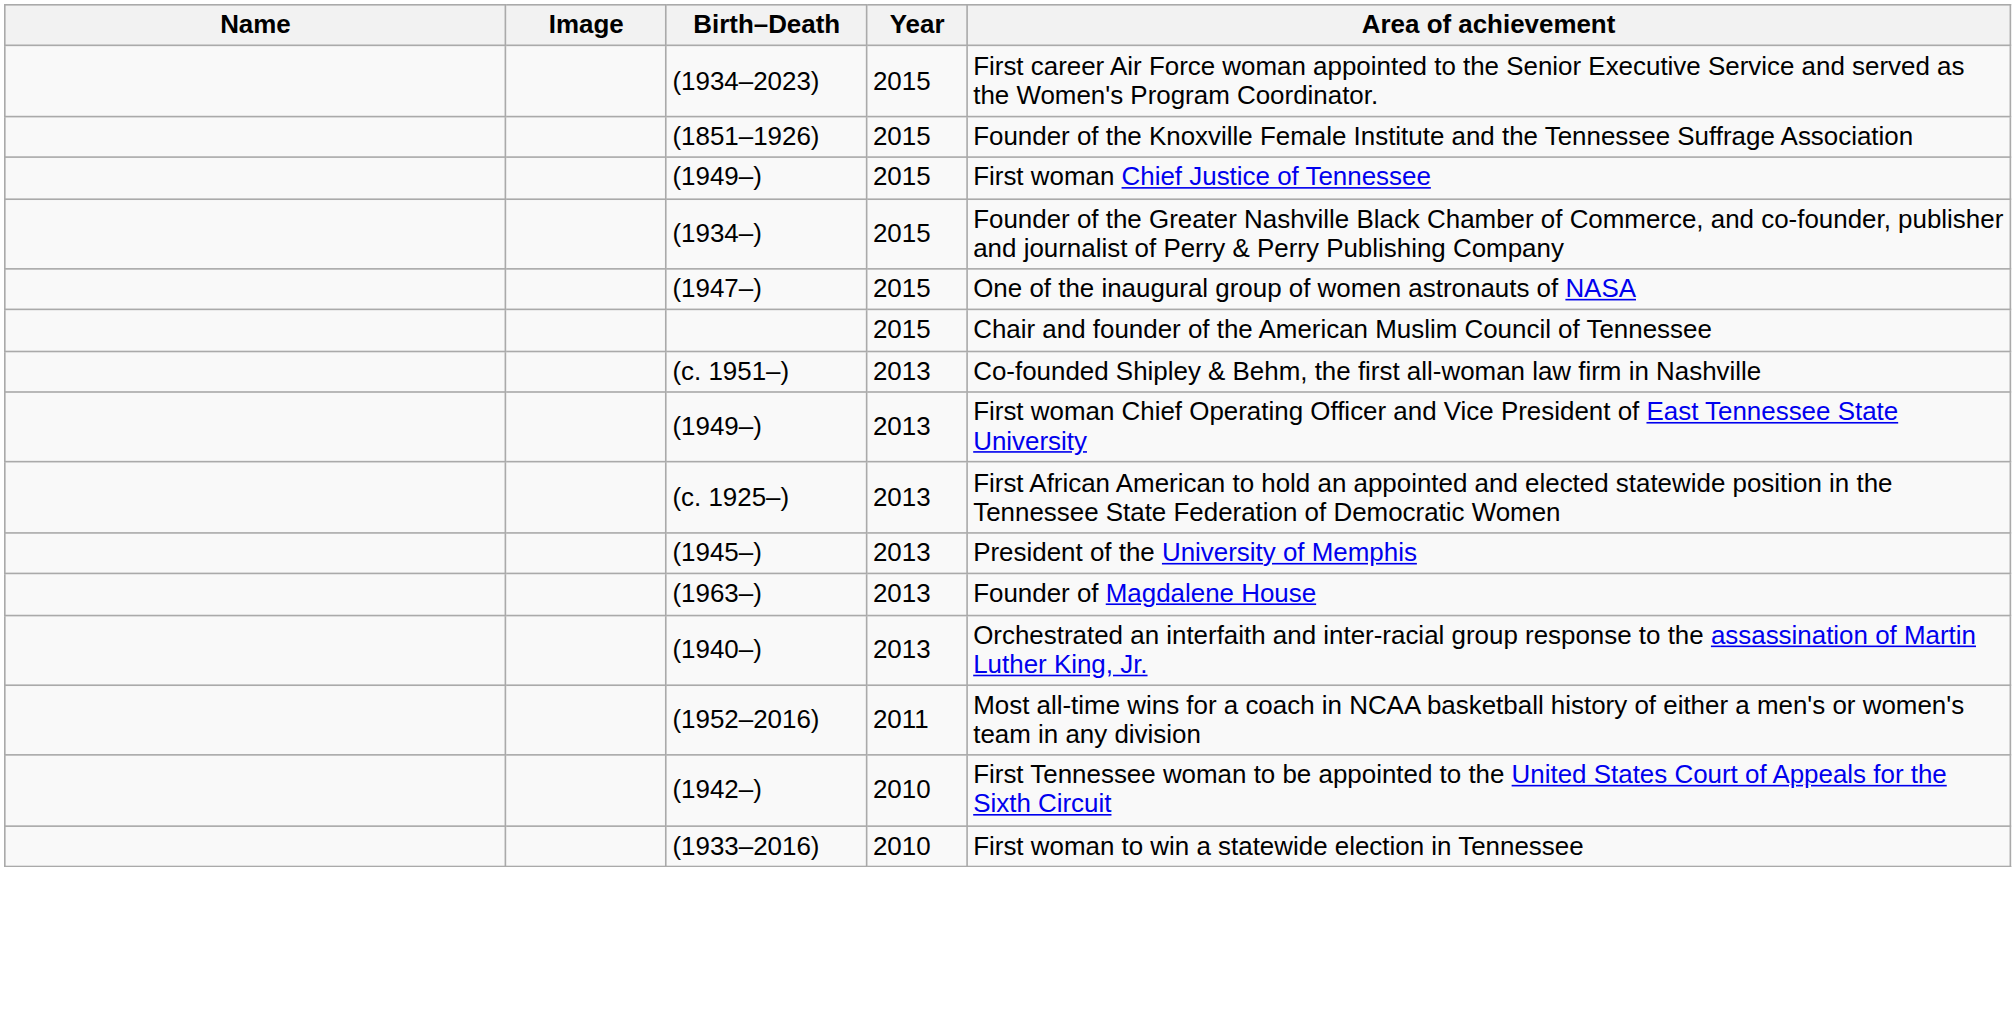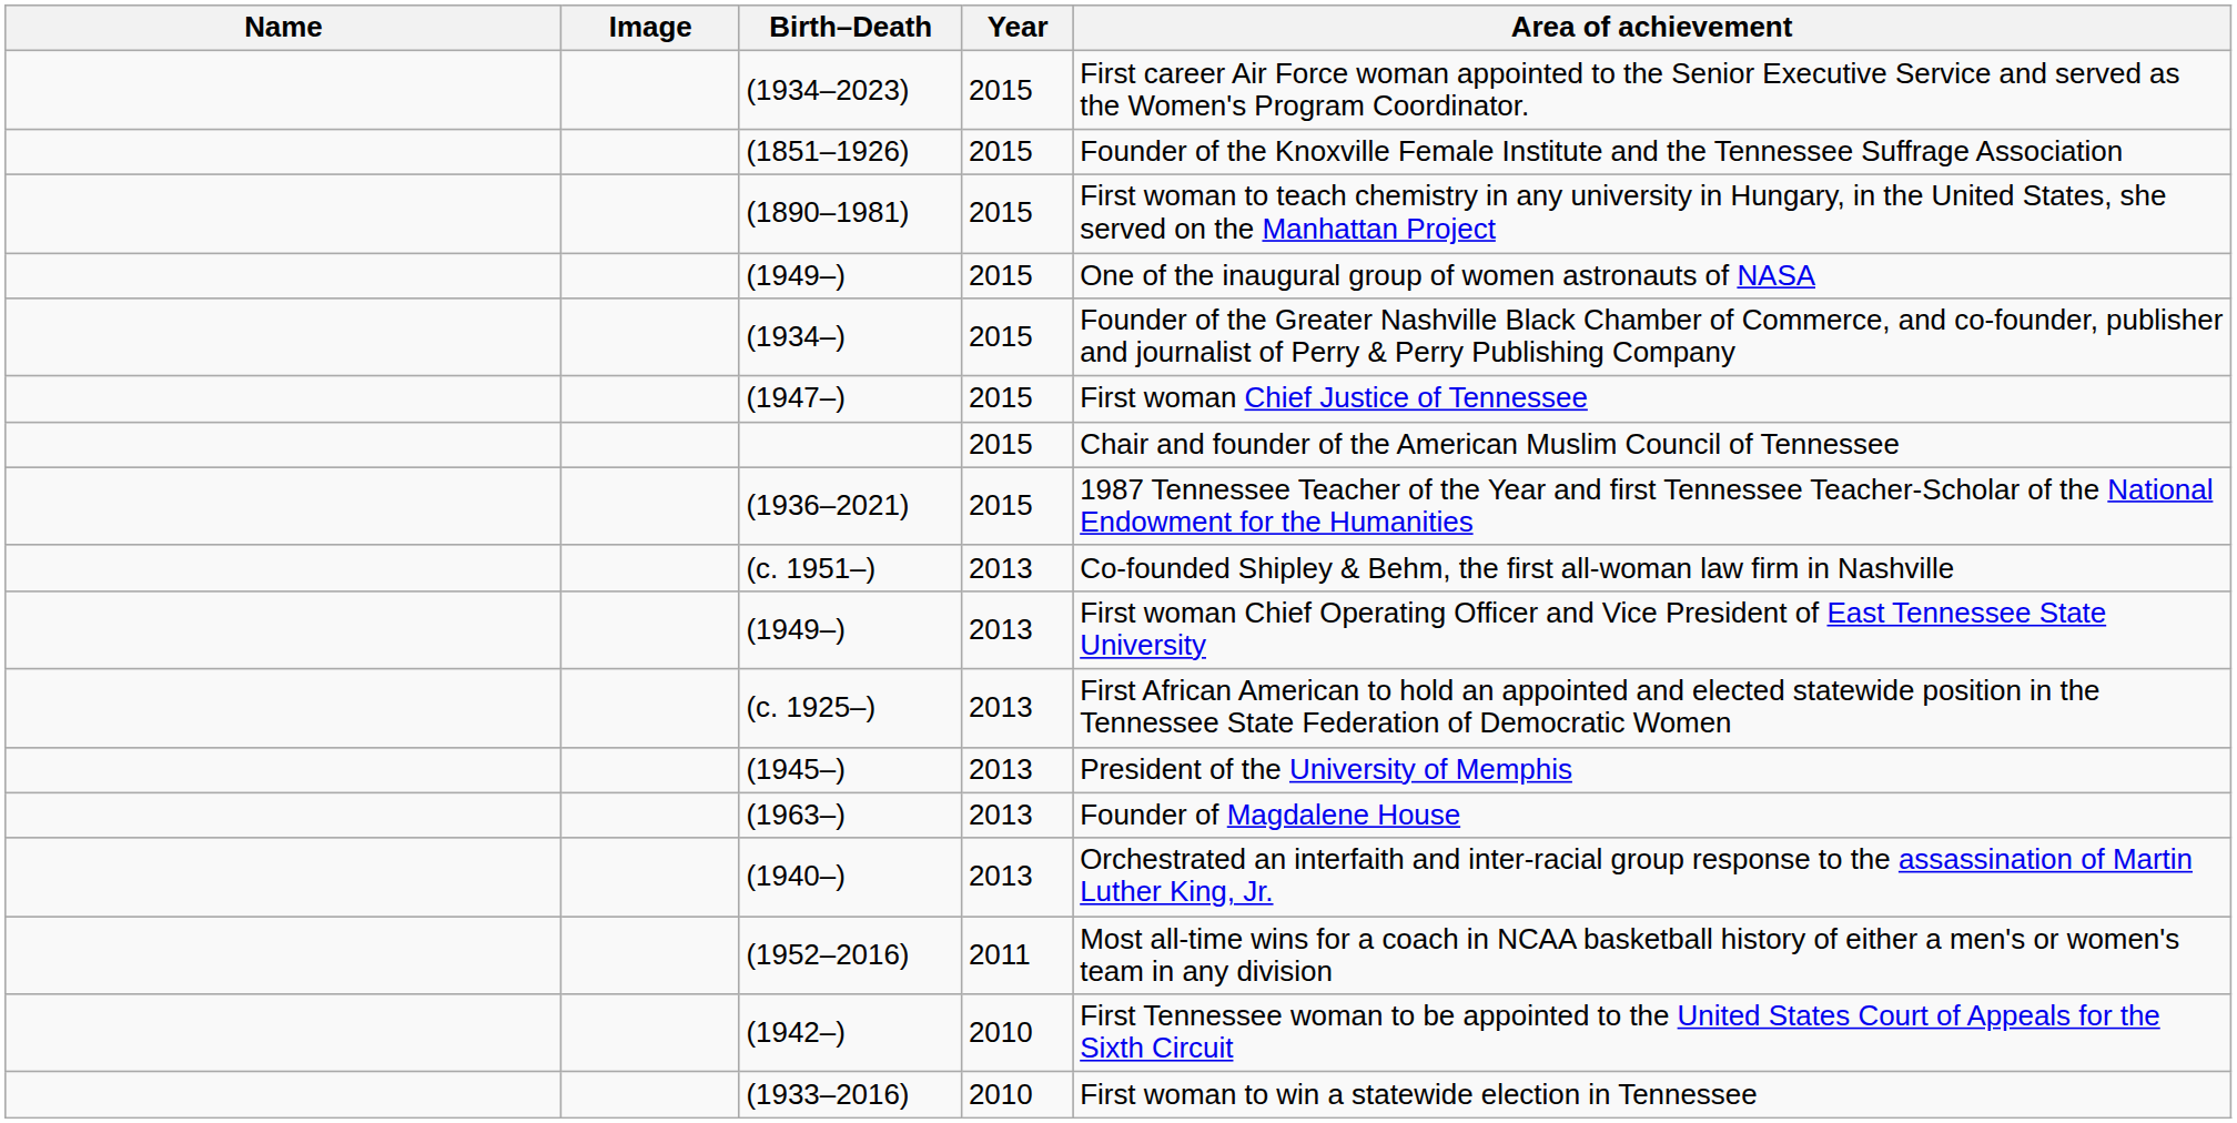+ row: (1890–1981) | 2015 | First woman to teach chemistry in any university in Hungary, in the United States, she served on the Manhattan Project
(1949–) / 2015 | Area of achievement: First woman Chief Justice of Tennessee -> One of the inaugural group of women astronauts of NASA
(1947–) | Area of achievement: One of the inaugural group of women astronauts of NASA -> First woman Chief Justice of Tennessee
+ row: (1936–2021) | 2015 | 1987 Tennessee Teacher of the Year and first Tennessee Teacher-Scholar of the National Endowment for the Humanities
